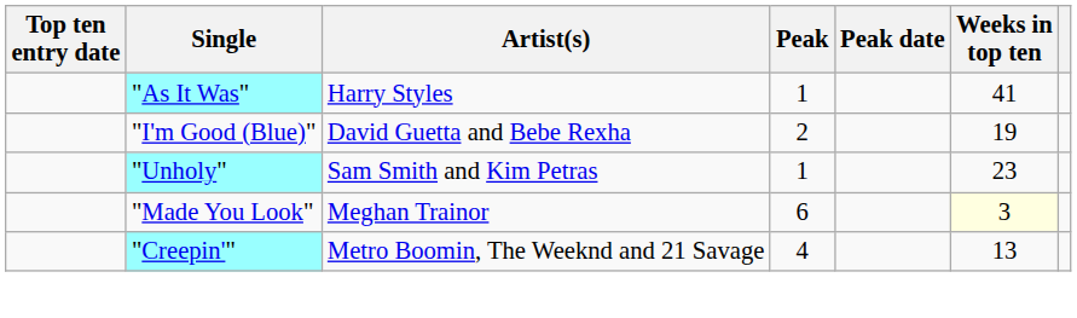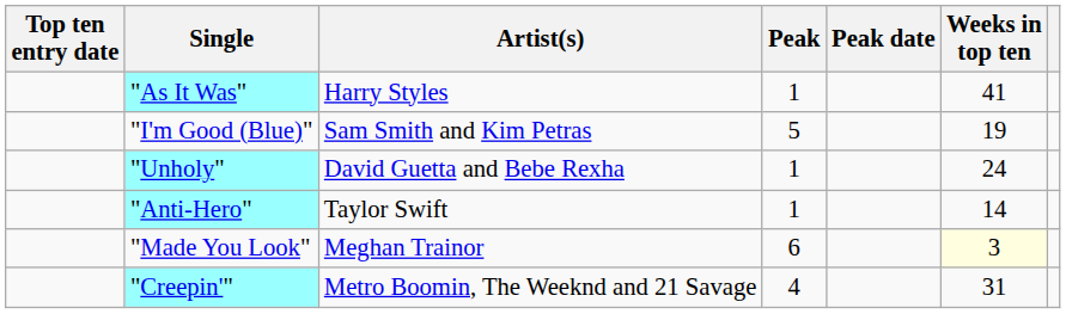"I'm Good (Blue)" | Artist(s): David Guetta and Bebe Rexha -> Sam Smith and Kim Petras
"I'm Good (Blue)" | Peak: 2 -> 5
"Unholy" | Artist(s): Sam Smith and Kim Petras -> David Guetta and Bebe Rexha
"Unholy" | Weeks in top ten: 23 -> 24
+ row: "Anti-Hero" | Taylor Swift | 1 | 14
"Creepin'" | Weeks in top ten: 13 -> 31
